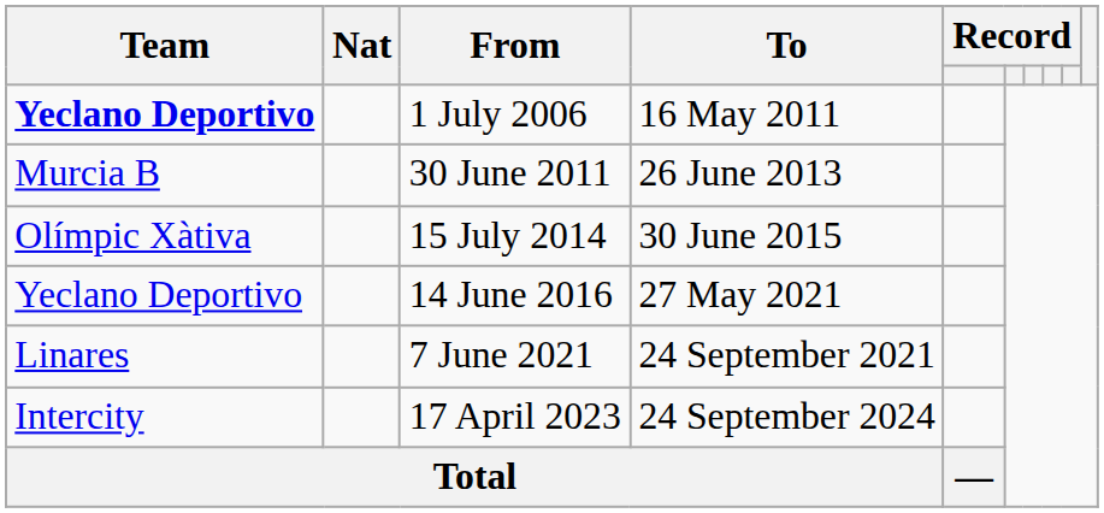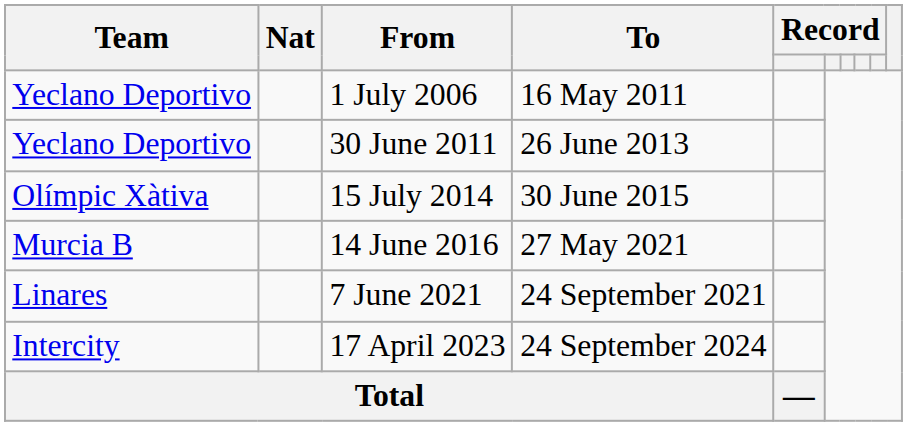1 July 2006 | Team: bold -> normal
30 June 2011 | Team: Murcia B -> Yeclano Deportivo
14 June 2016 | Team: Yeclano Deportivo -> Murcia B
